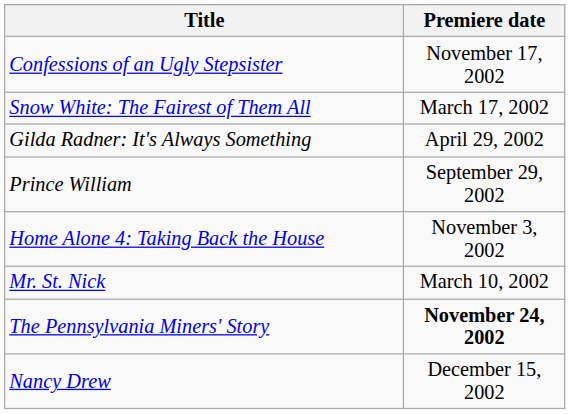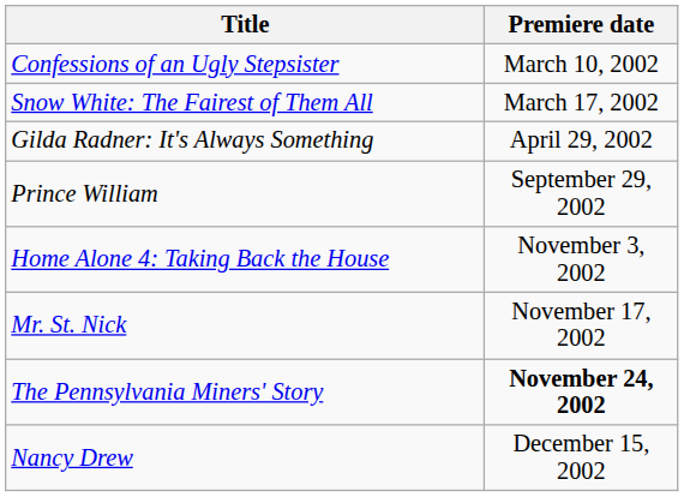Confessions of an Ugly Stepsister | Premiere date: November 17, 2002 -> March 10, 2002
Mr. St. Nick | Premiere date: March 10, 2002 -> November 17, 2002
